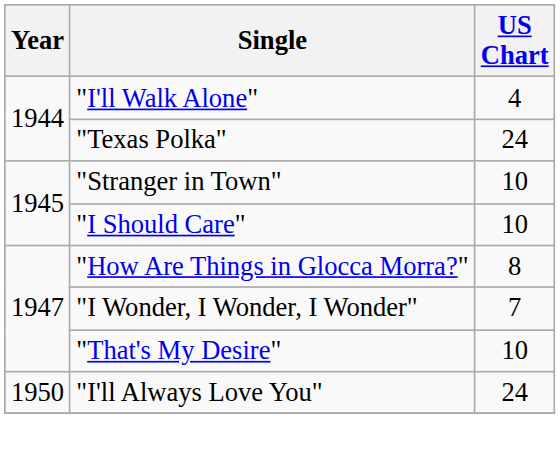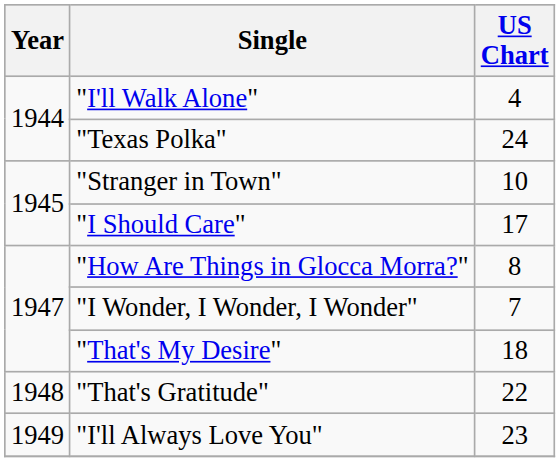"I Should Care" | US Chart: 10 -> 17
"That's My Desire" | US Chart: 10 -> 18
+ row: 1948 | "That's Gratitude" | 22
"I'll Always Love You" | Year: 1950 -> 1949
"I'll Always Love You" | US Chart: 24 -> 23
